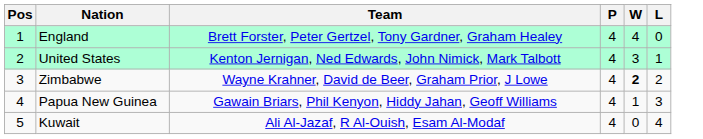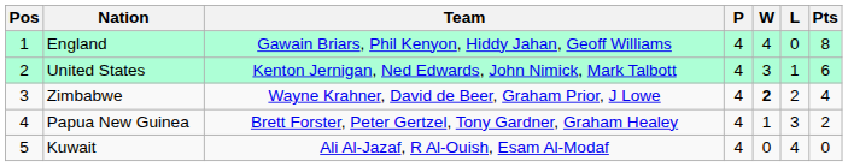+ column: Pts | 8 | 6 | 4 | 2 | 0
England | Team: Brett Forster, Peter Gertzel, Tony Gardner, Graham Healey -> Gawain Briars, Phil Kenyon, Hiddy Jahan, Geoff Williams
Papua New Guinea | Team: Gawain Briars, Phil Kenyon, Hiddy Jahan, Geoff Williams -> Brett Forster, Peter Gertzel, Tony Gardner, Graham Healey
